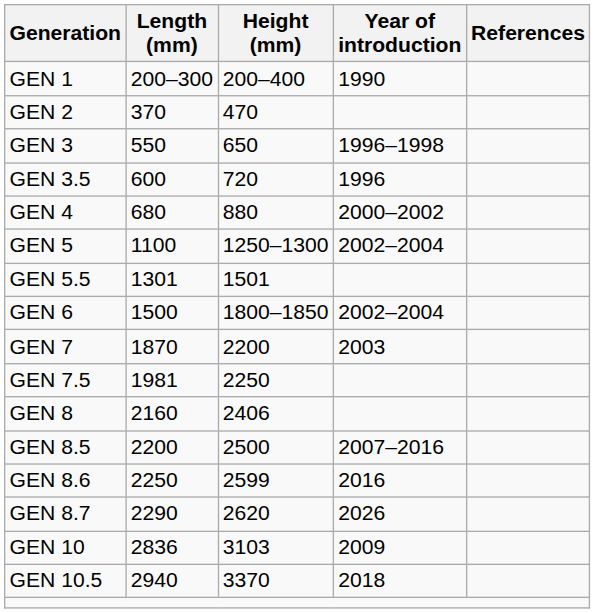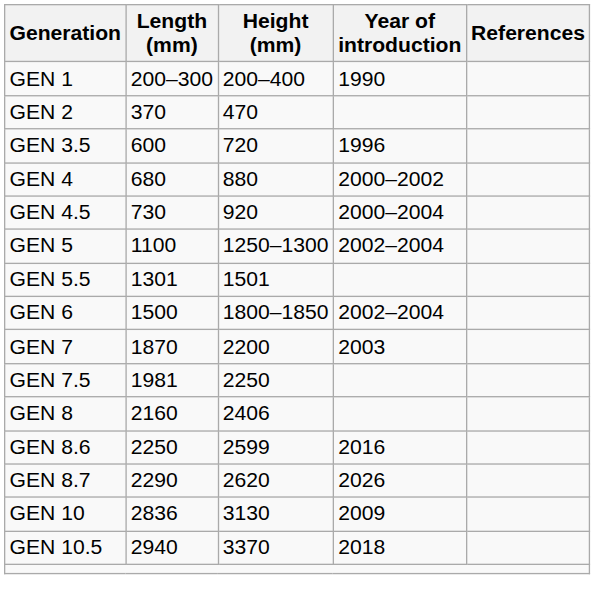- row: GEN 3 | 550 | 650 | 1996–1998
+ row: GEN 4.5 | 730 | 920 | 2000–2004
- row: GEN 8.5 | 2200 | 2500 | 2007–2016
GEN 10 | Height (mm): 3103 -> 3130
